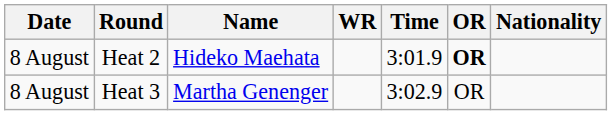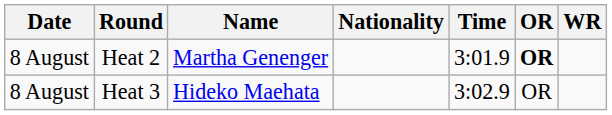columns swapped: Nationality <-> WR
Heat 2 | Name: Hideko Maehata -> Martha Genenger
Heat 3 | Name: Martha Genenger -> Hideko Maehata
